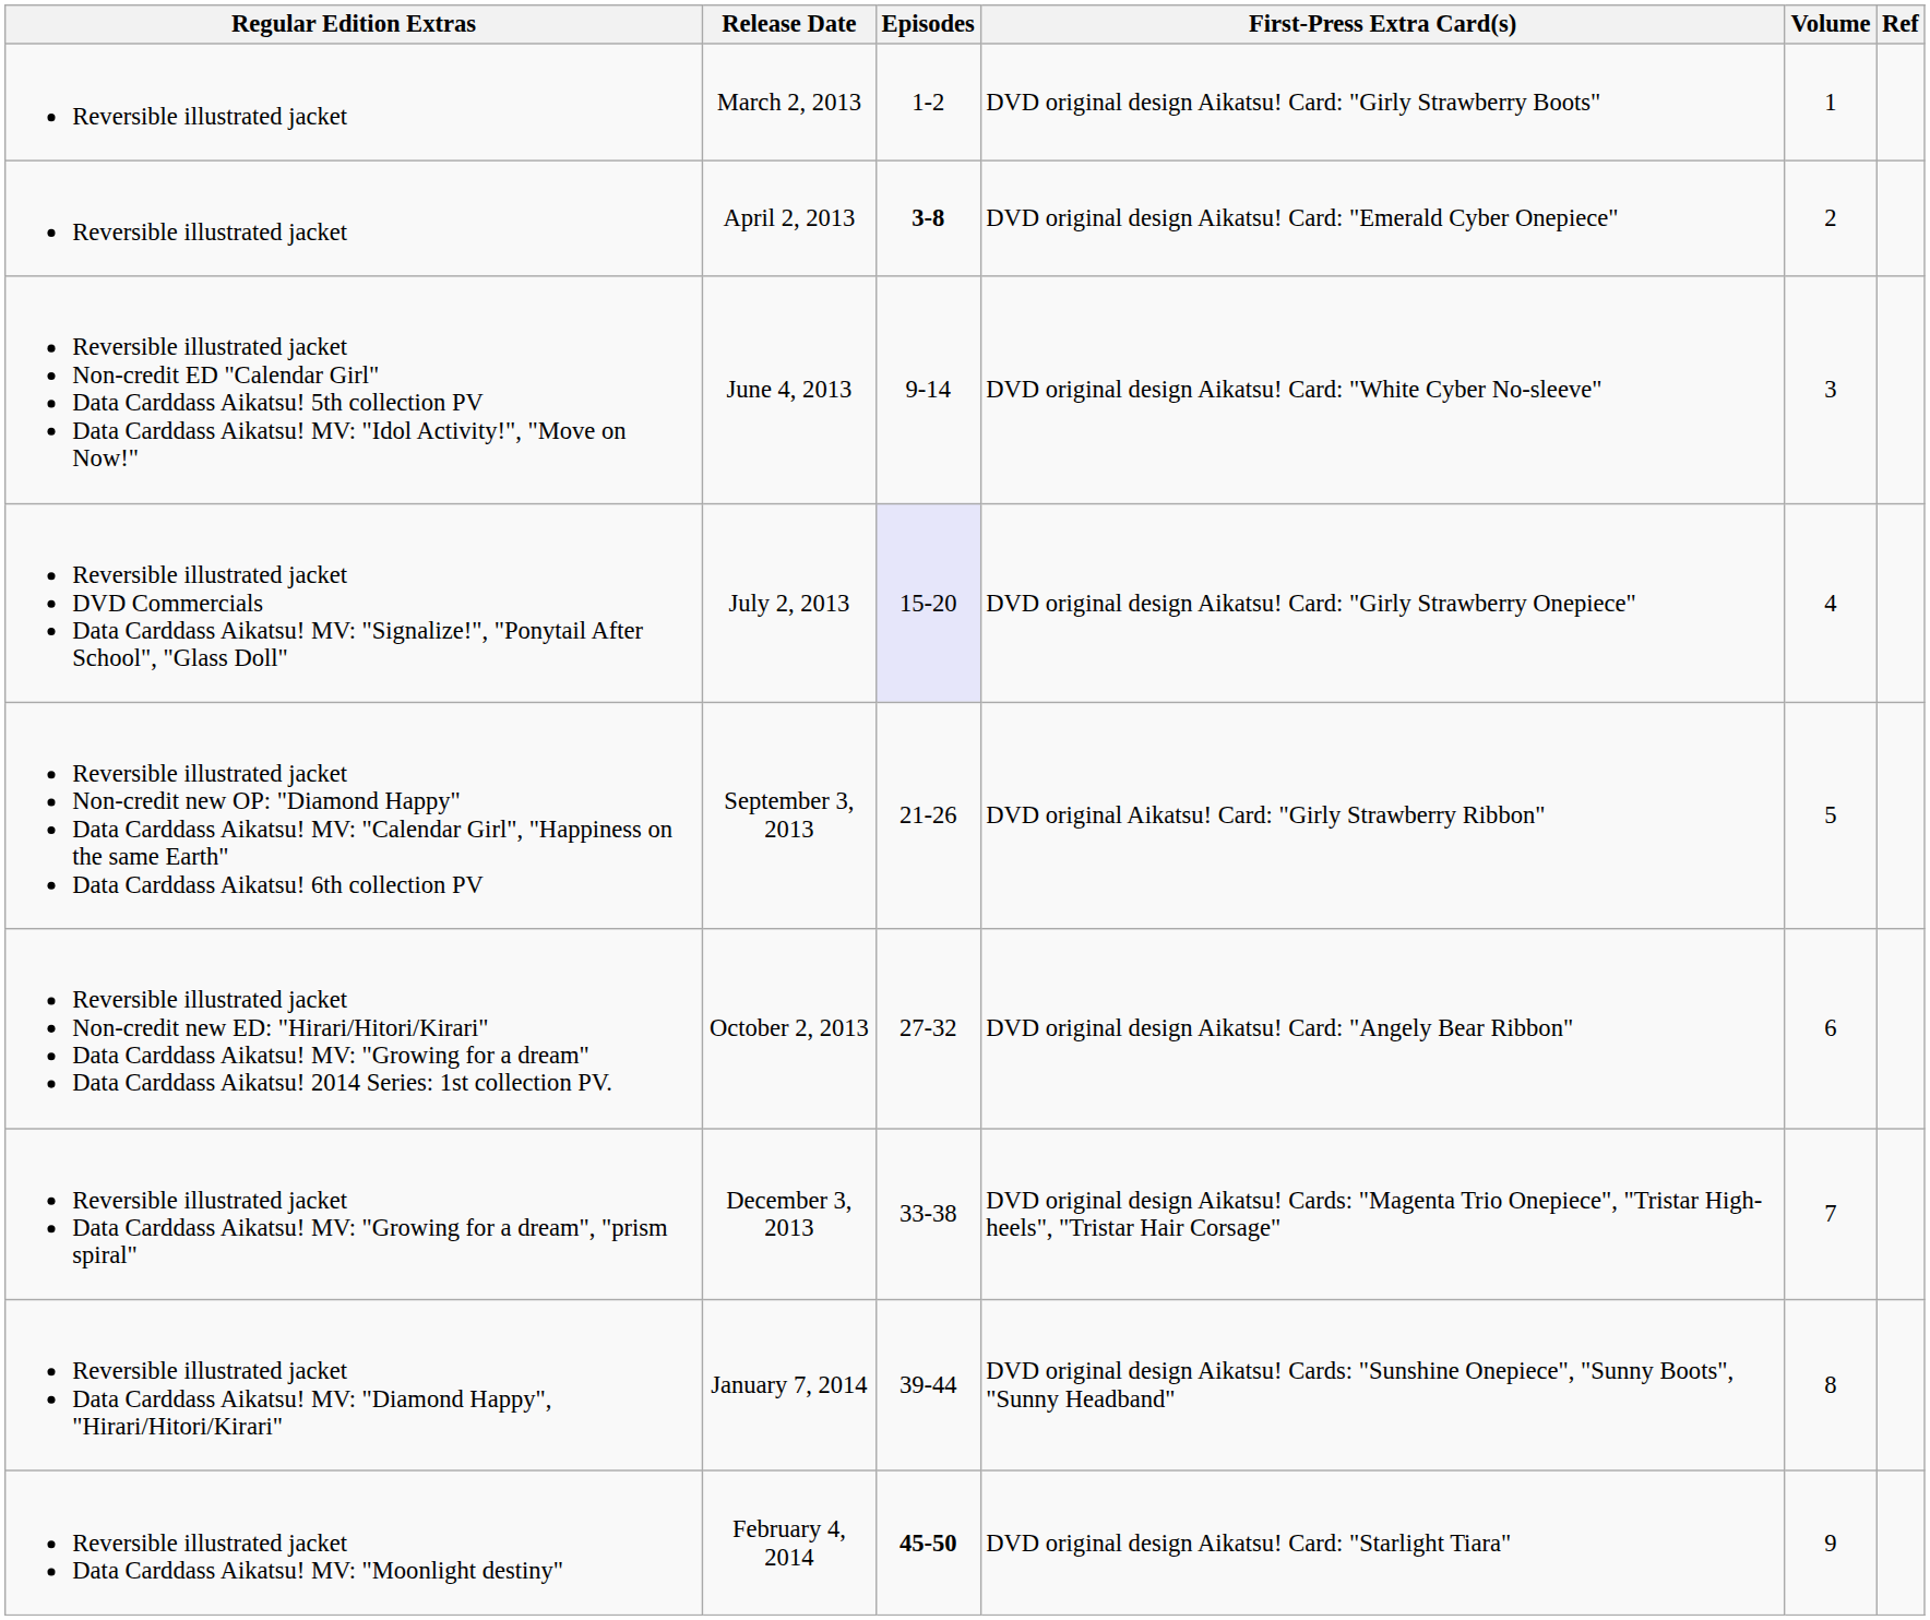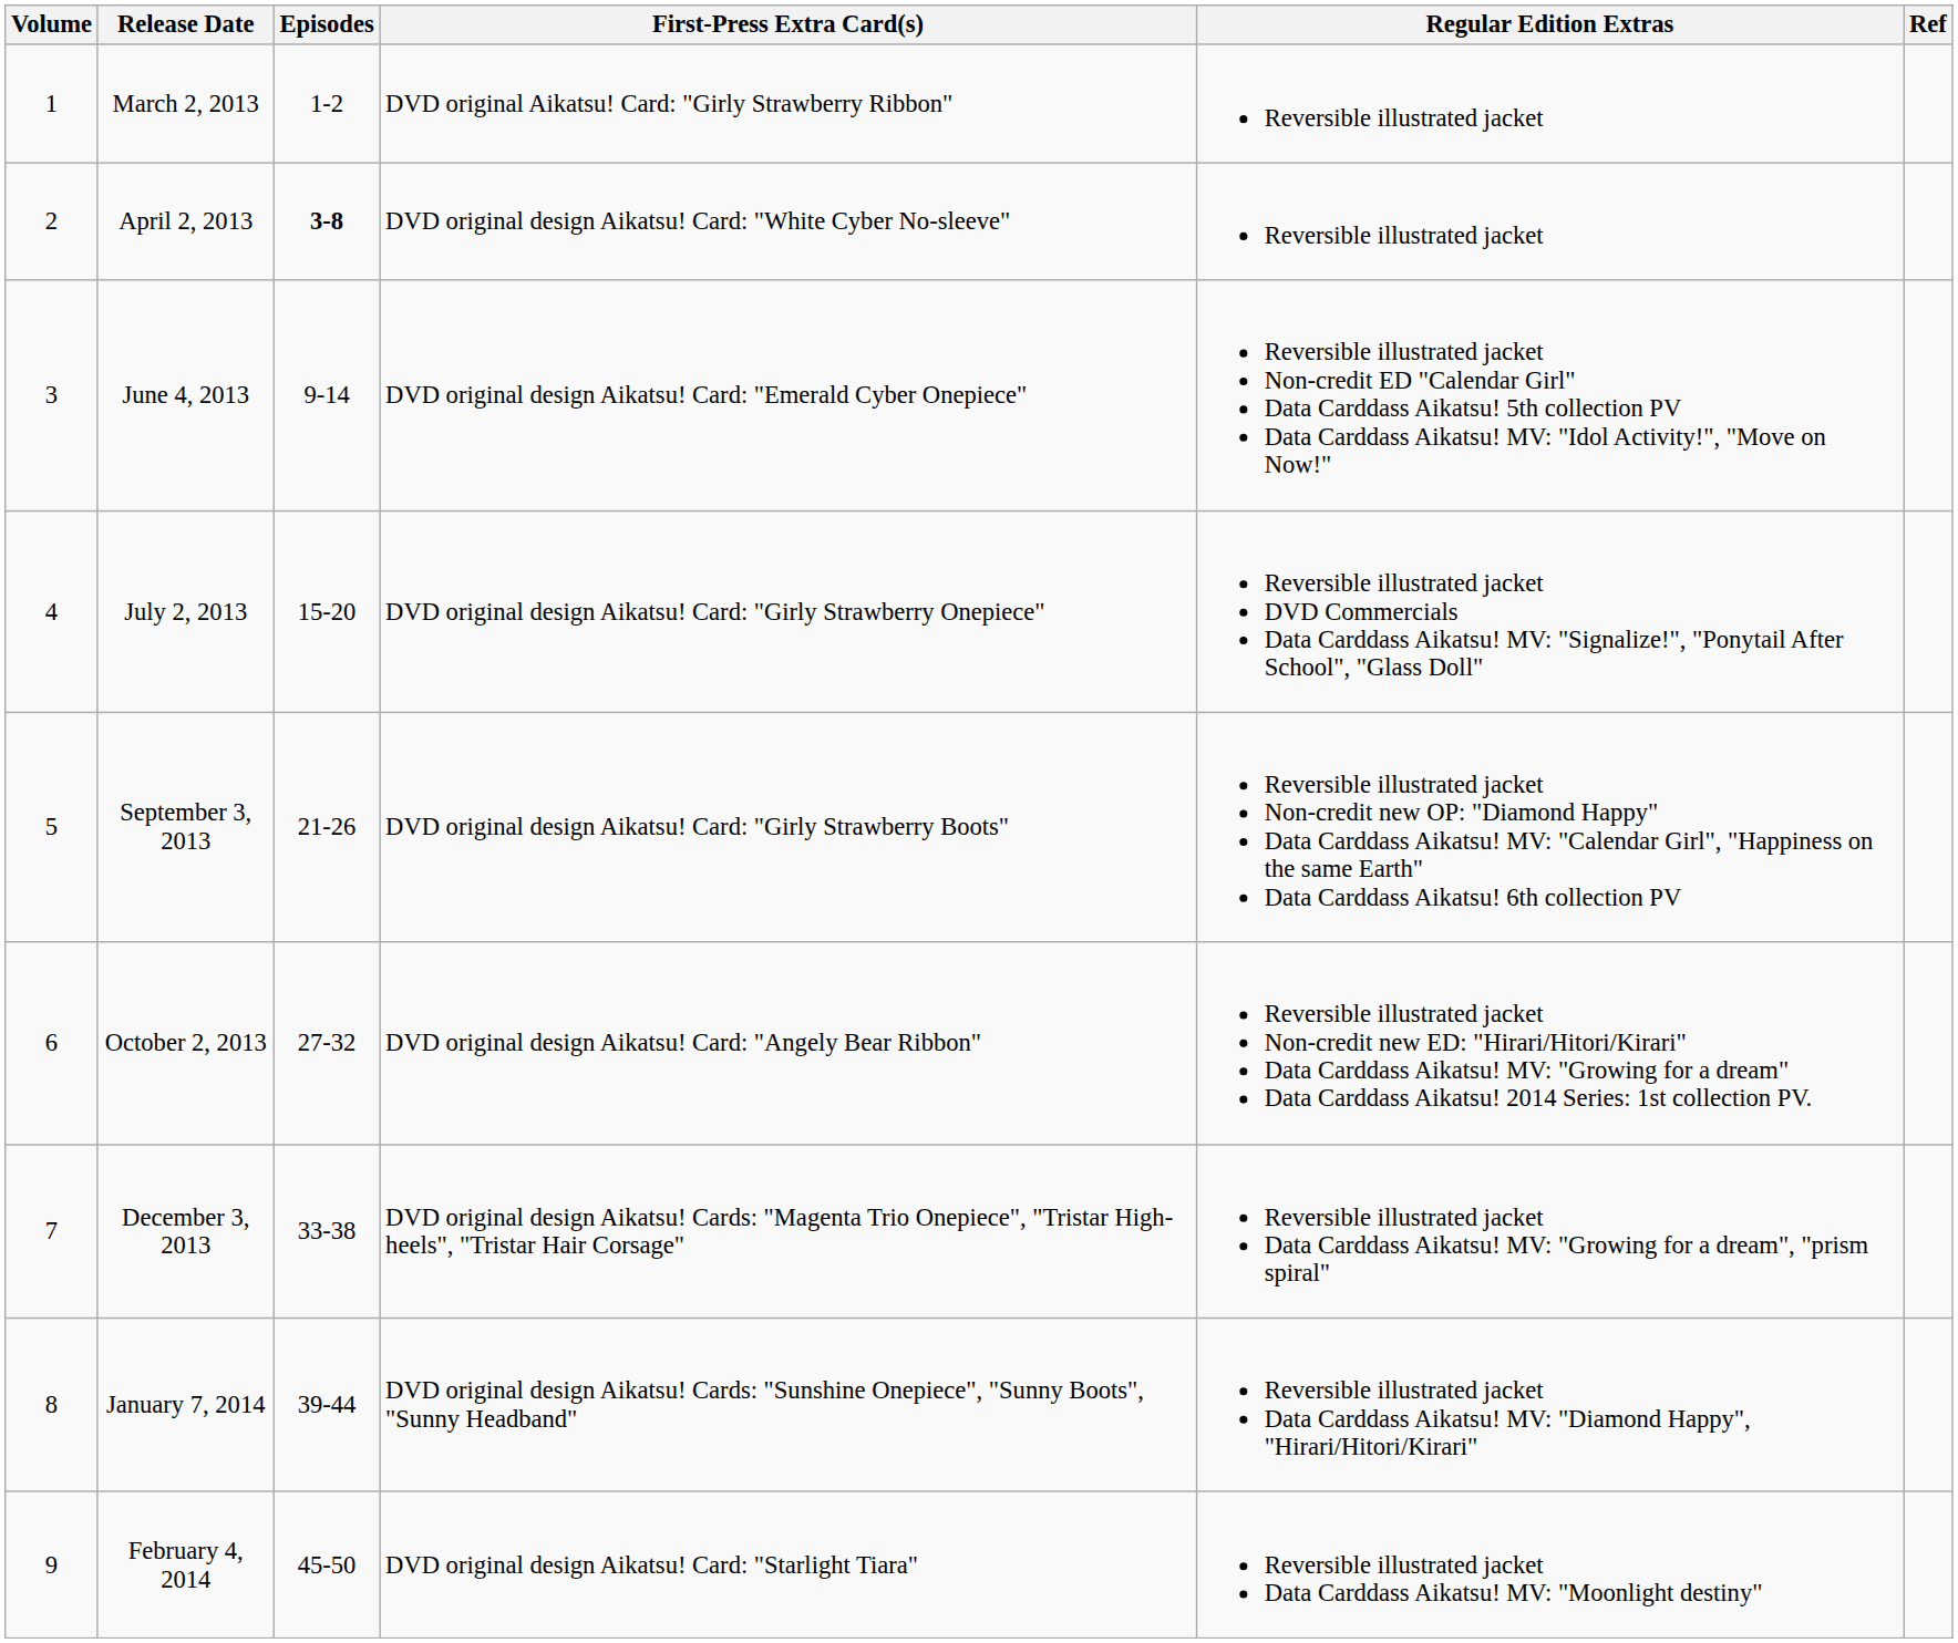columns swapped: Volume <-> Regular Edition Extras
March 2, 2013 | First-Press Extra Card(s): DVD original design Aikatsu! Card: "Girly Strawberry Boots" -> DVD original Aikatsu! Card: "Girly Strawberry Ribbon"
April 2, 2013 | First-Press Extra Card(s): DVD original design Aikatsu! Card: "Emerald Cyber Onepiece" -> DVD original design Aikatsu! Card: "White Cyber No-sleeve"
June 4, 2013 | First-Press Extra Card(s): DVD original design Aikatsu! Card: "White Cyber No-sleeve" -> DVD original design Aikatsu! Card: "Emerald Cyber Onepiece"
July 2, 2013 | Episodes: lavender background -> no background
September 3, 2013 | First-Press Extra Card(s): DVD original Aikatsu! Card: "Girly Strawberry Ribbon" -> DVD original design Aikatsu! Card: "Girly Strawberry Boots"
February 4, 2014 | Episodes: bold -> normal
